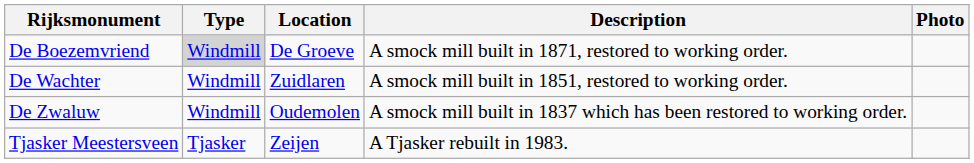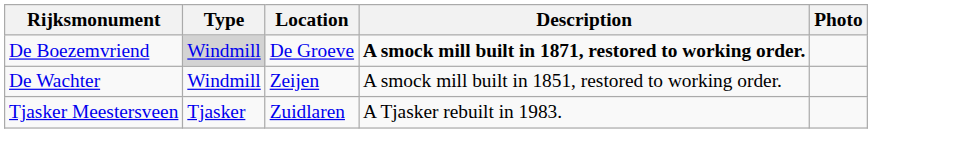De Boezemvriend | Description: normal -> bold
De Wachter | Location: Zuidlaren -> Zeijen
- row: De Zwaluw | Windmill | Oudemolen | A smock mill built in 1837 which has been restored to working order.
Tjasker Meestersveen | Location: Zeijen -> Zuidlaren
